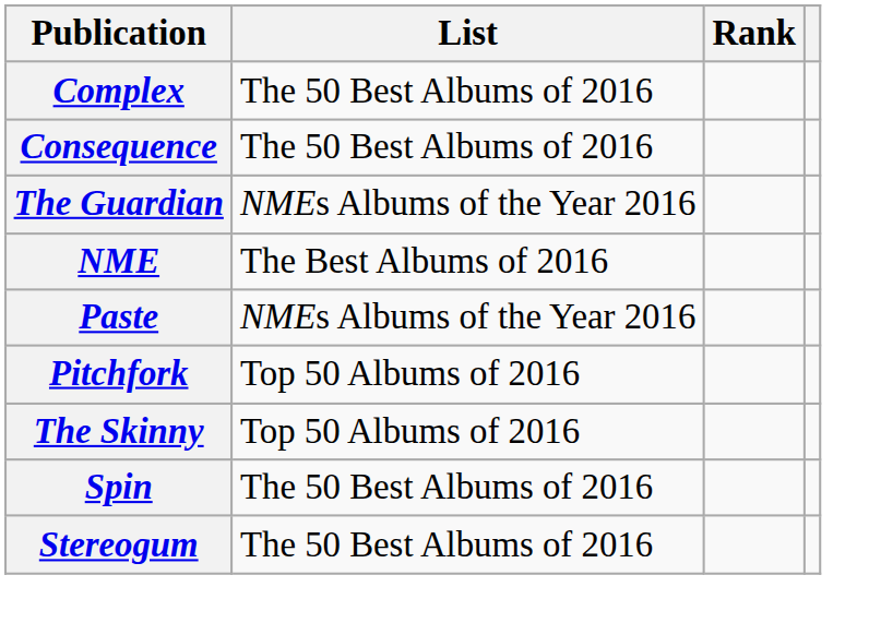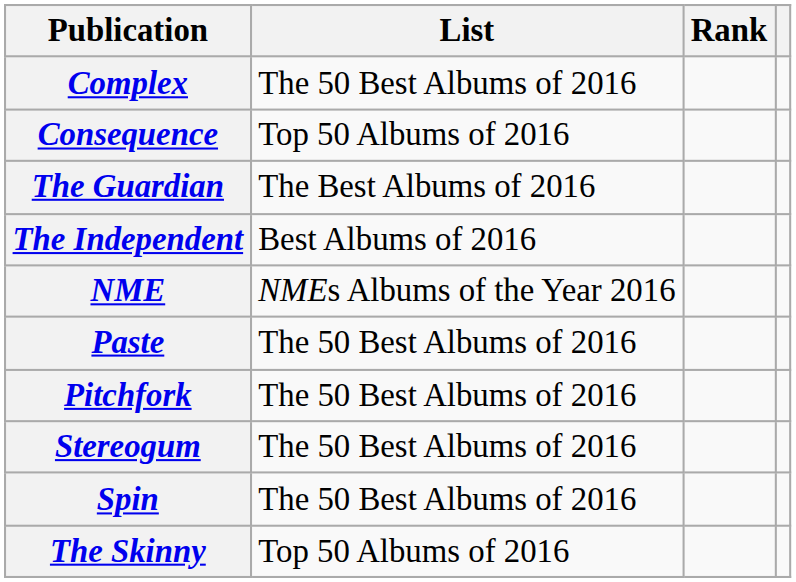Consequence | List: The 50 Best Albums of 2016 -> Top 50 Albums of 2016
The Guardian | List: NMEs Albums of the Year 2016 -> The Best Albums of 2016
+ row: The Independent | Best Albums of 2016
NME | List: The Best Albums of 2016 -> NMEs Albums of the Year 2016
Paste | List: NMEs Albums of the Year 2016 -> The 50 Best Albums of 2016
Pitchfork | List: Top 50 Albums of 2016 -> The 50 Best Albums of 2016
rows swapped: The Skinny <-> Stereogum
